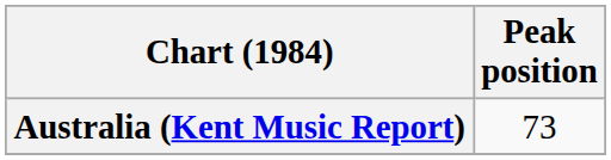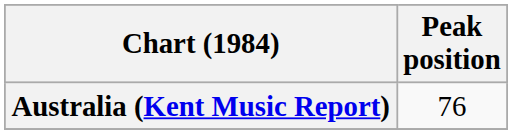Australia (Kent Music Report) | Peak position: 73 -> 76
